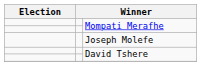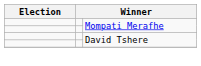- row: Joseph Molefe
